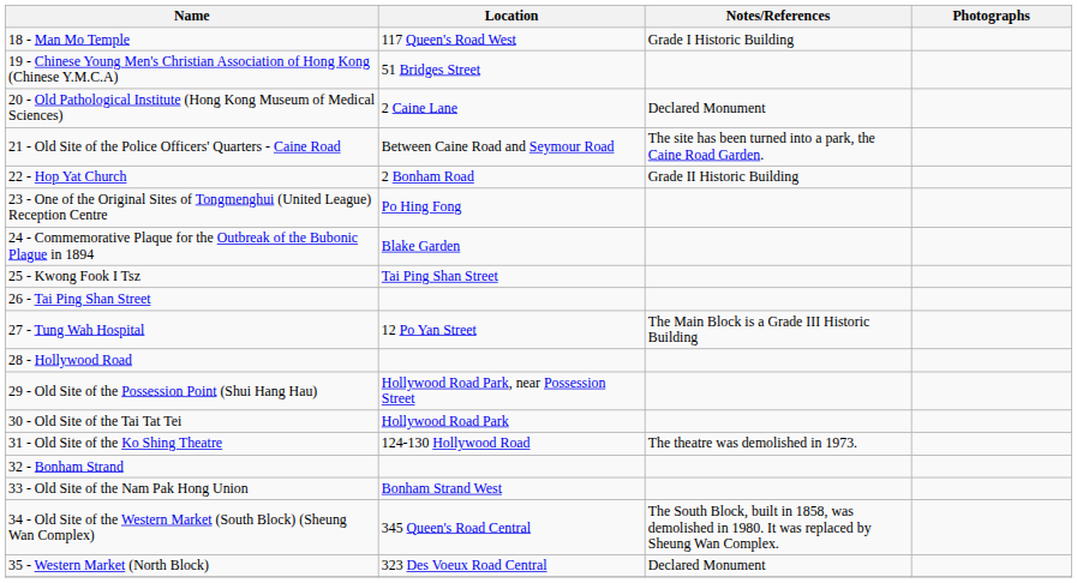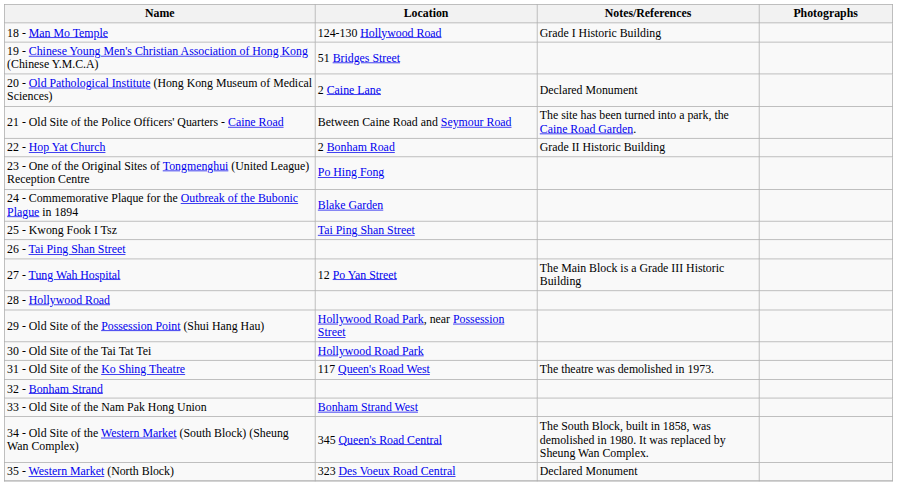18 - Man Mo Temple | Location: 117 Queen's Road West -> 124-130 Hollywood Road
31 - Old Site of the Ko Shing Theatre | Location: 124-130 Hollywood Road -> 117 Queen's Road West
